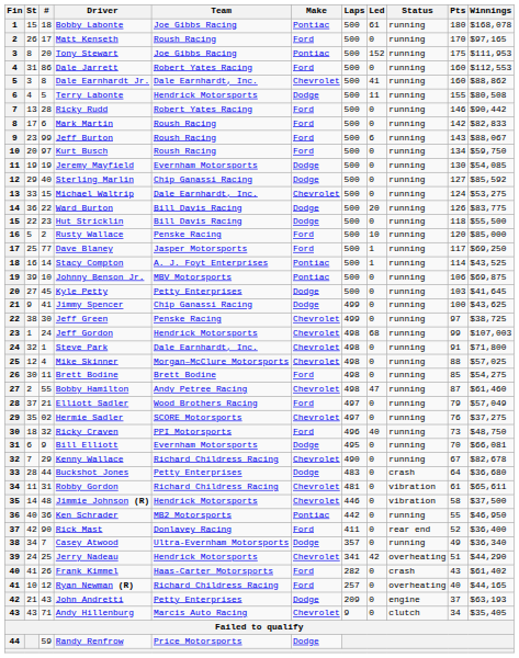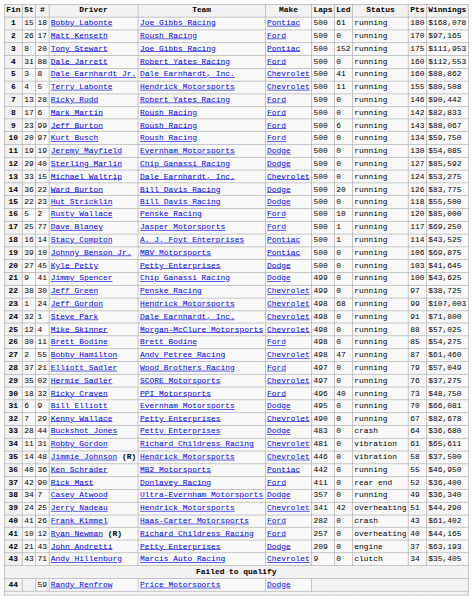Dale Jarrett | #: 86 -> 88
Terry Labonte | Make: Dodge -> Chevrolet
Kenny Wallace | Team: Richard Childress Racing -> Petty Enterprises
